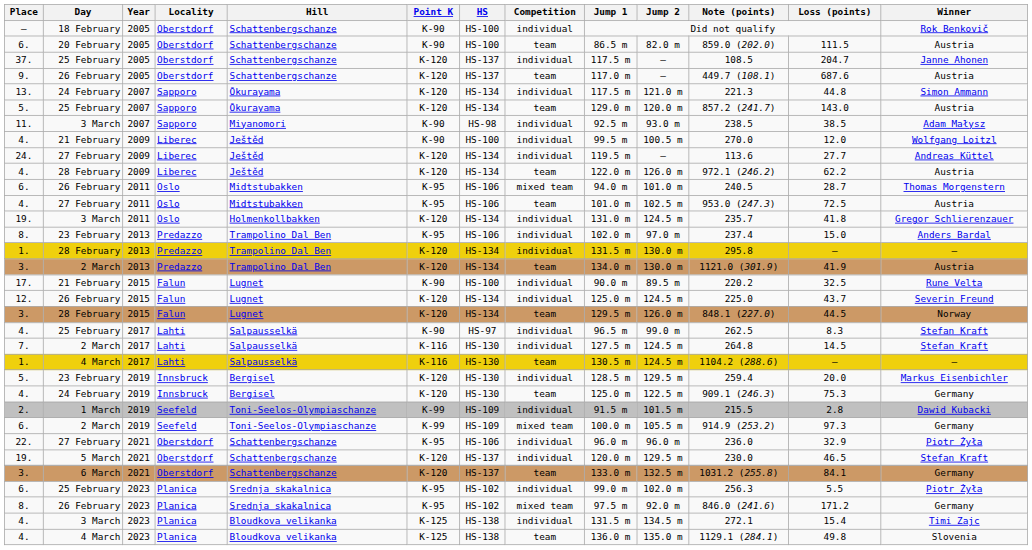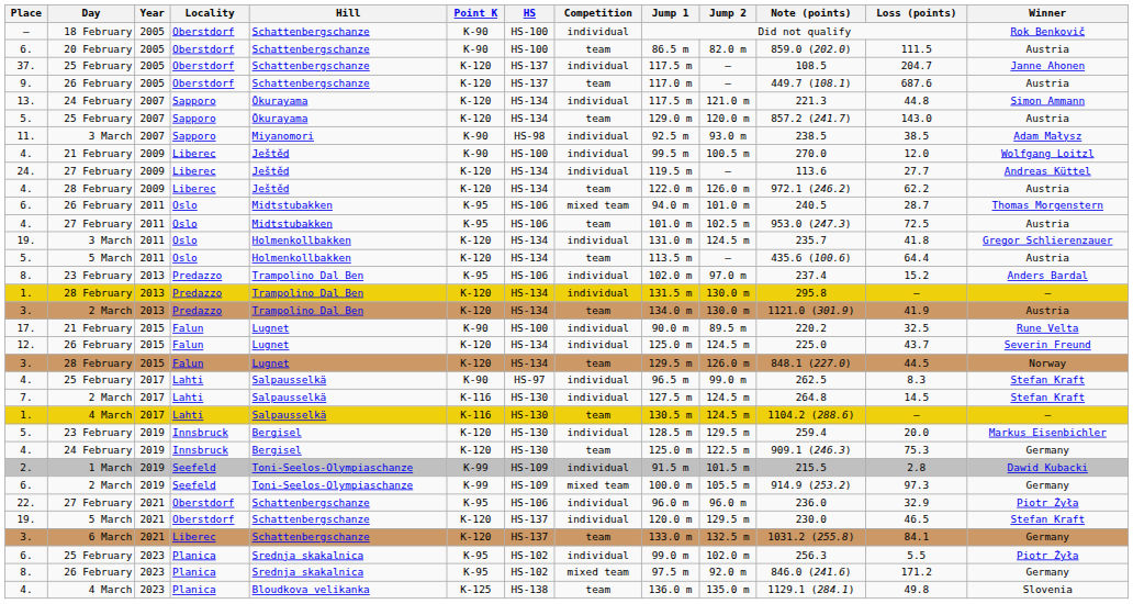+ row: 5. | 5 March | 2011 | Oslo | Holmenkollbakken | K-120 | HS-134 | team | 113.5 m | — | 435.6 (100.6) | 64.4 | Austria
8. / 23 February | Loss (points): 15.0 -> 15.2
3. / 6 March | Locality: Oberstdorf -> Liberec
- row: 4. | 3 March | 2023 | Planica | Bloudkova velikanka | K-125 | HS-138 | individual | 131.5 m | 134.5 m | 272.1 | 15.4 | Timi Zajc
